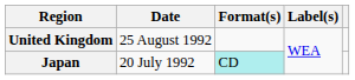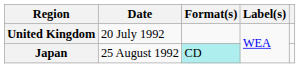United Kingdom | Date: 25 August 1992 -> 20 July 1992
Japan | Date: 20 July 1992 -> 25 August 1992
